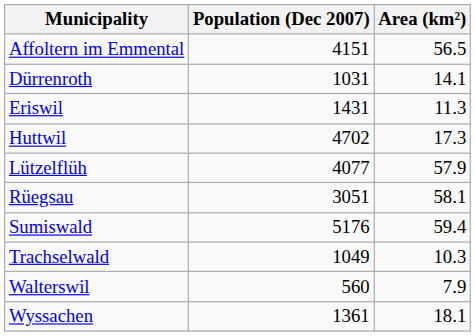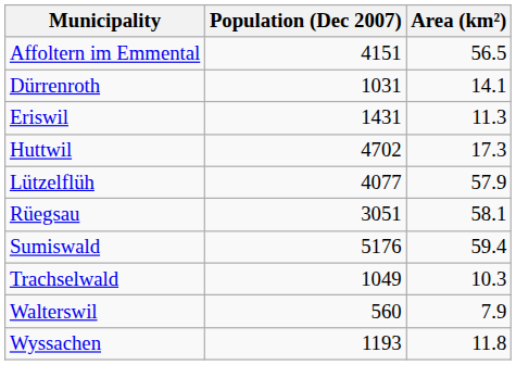Wyssachen | Population (Dec 2007): 1361 -> 1193
Wyssachen | Area (km²): 18.1 -> 11.8
